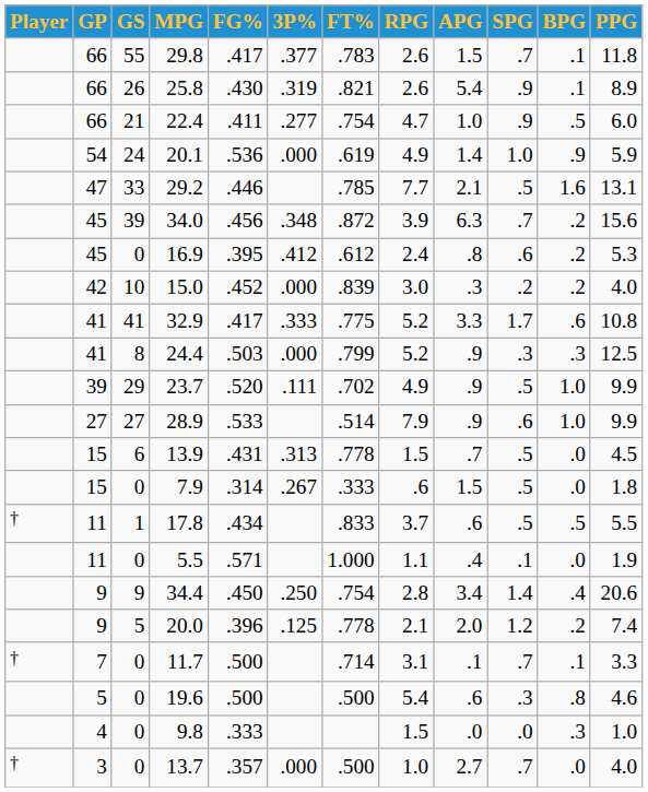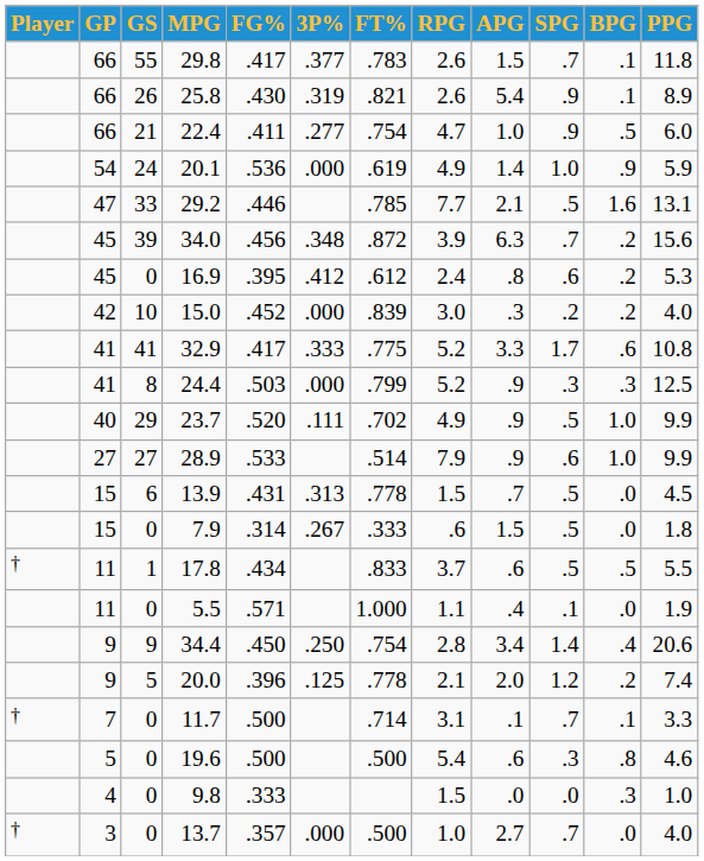23.7 | GP: 39 -> 40
